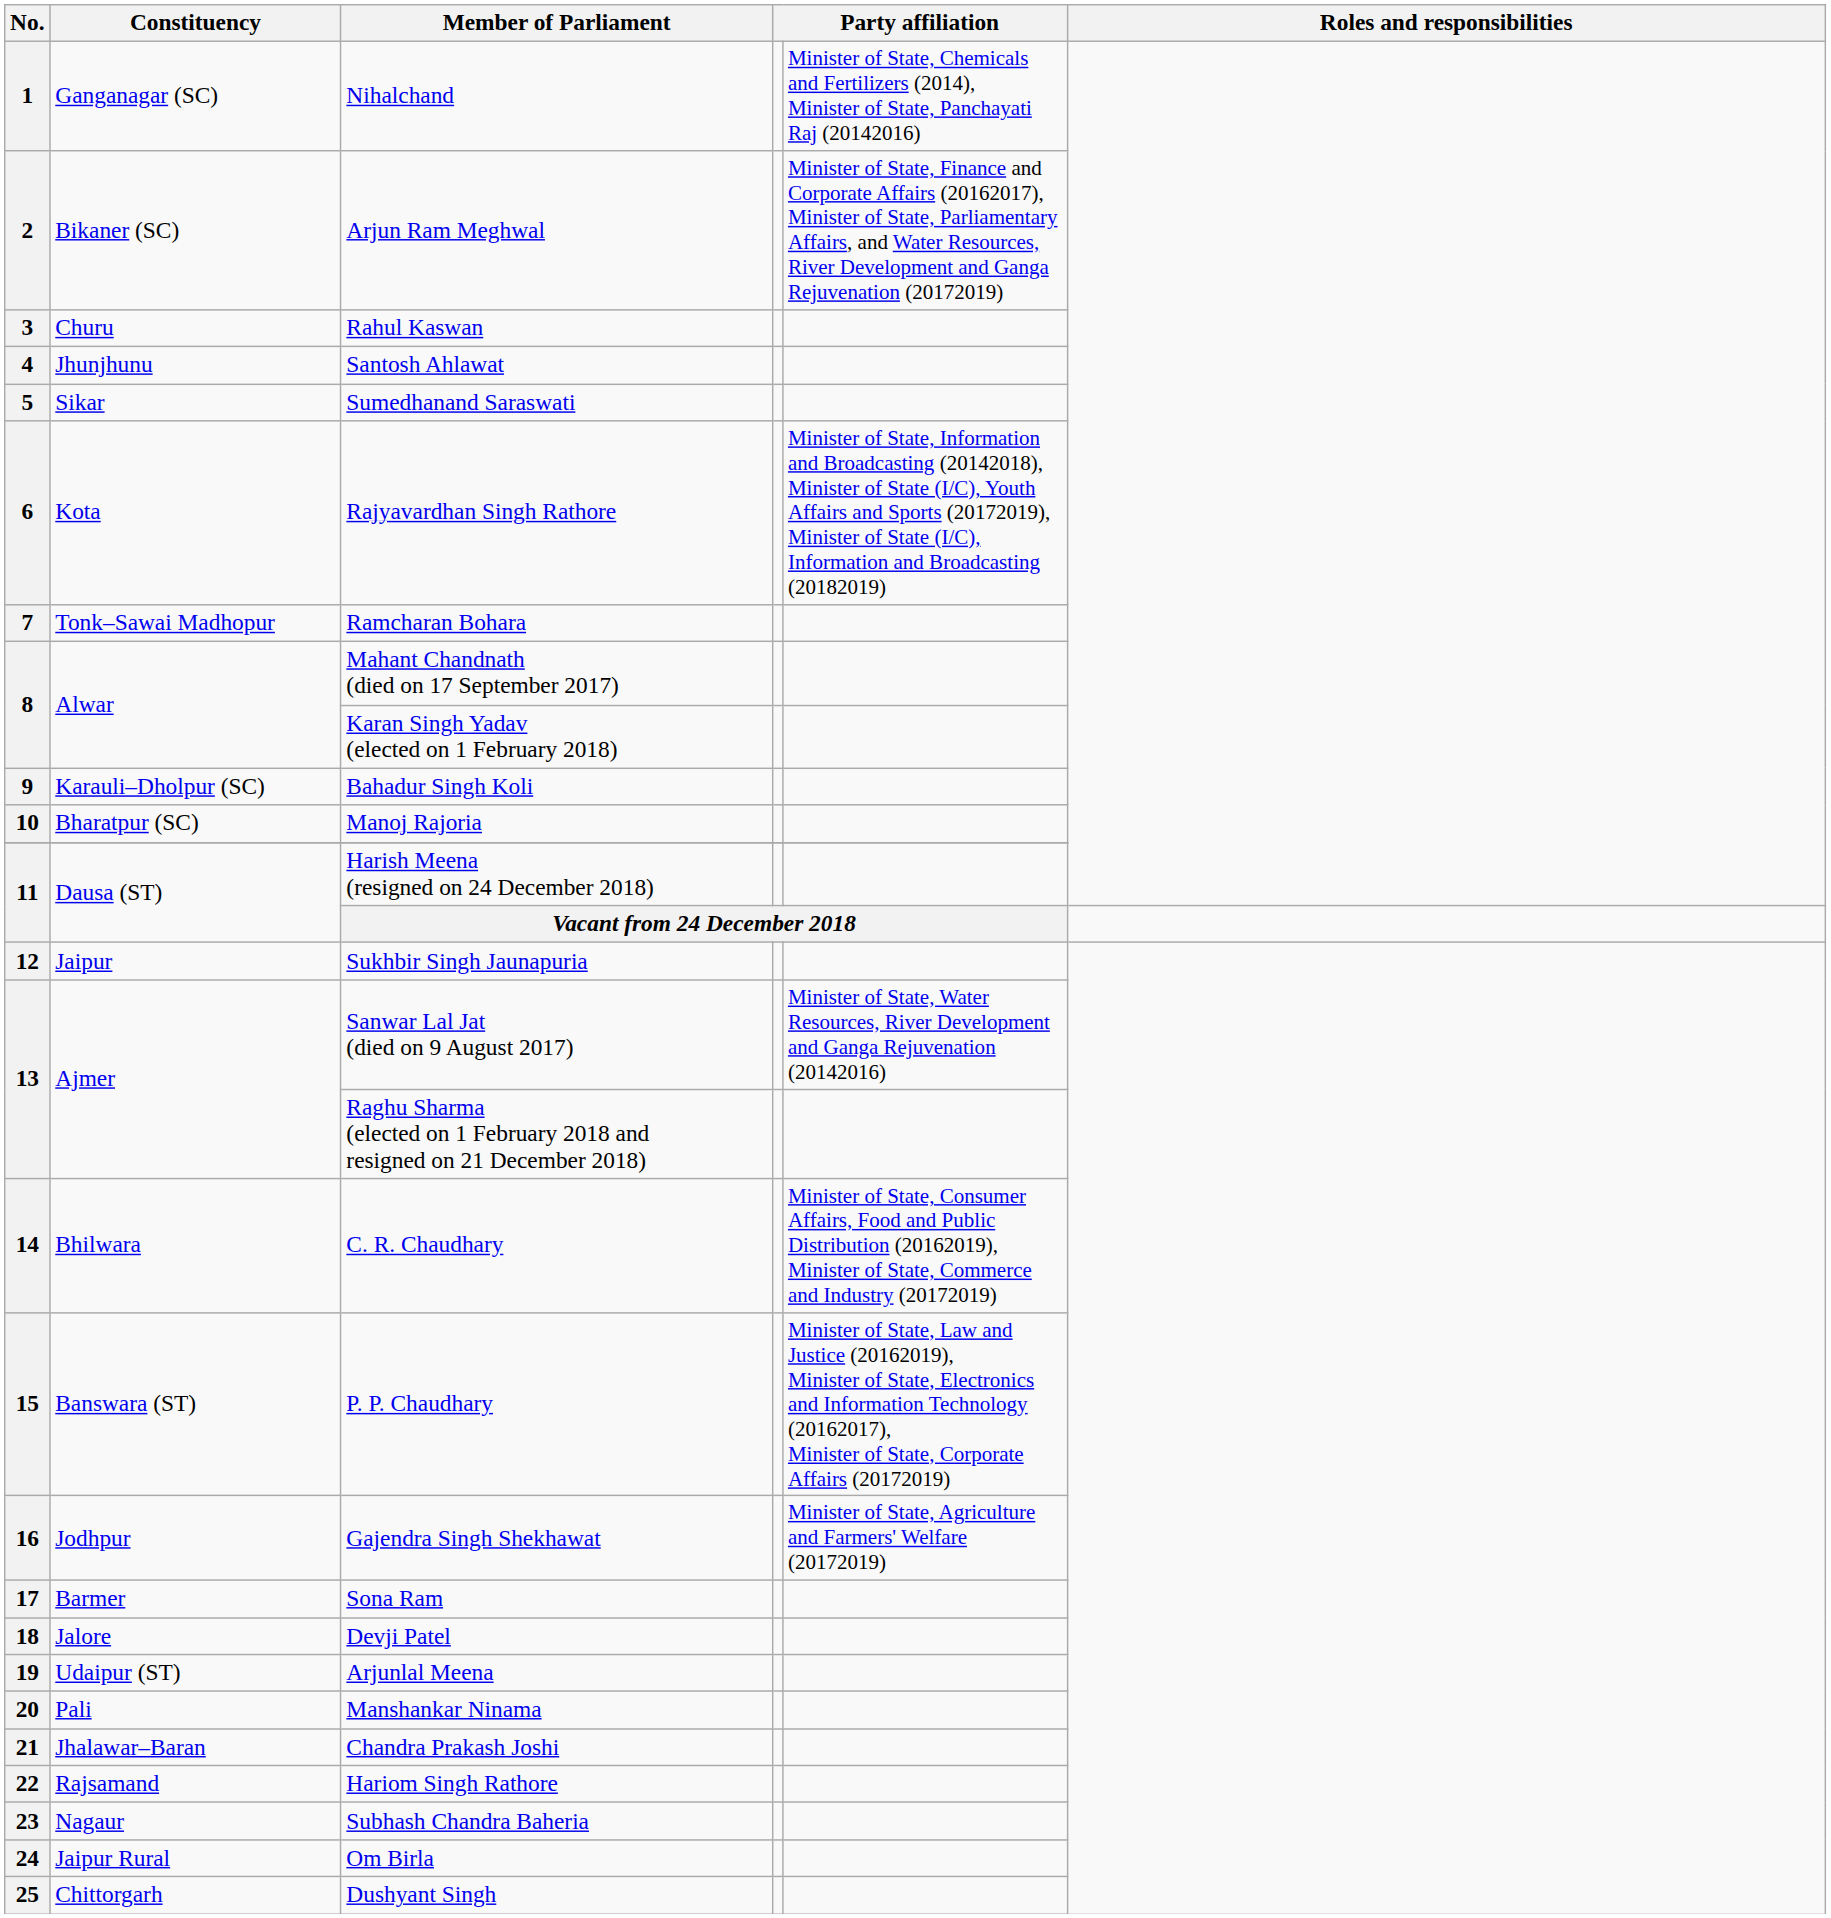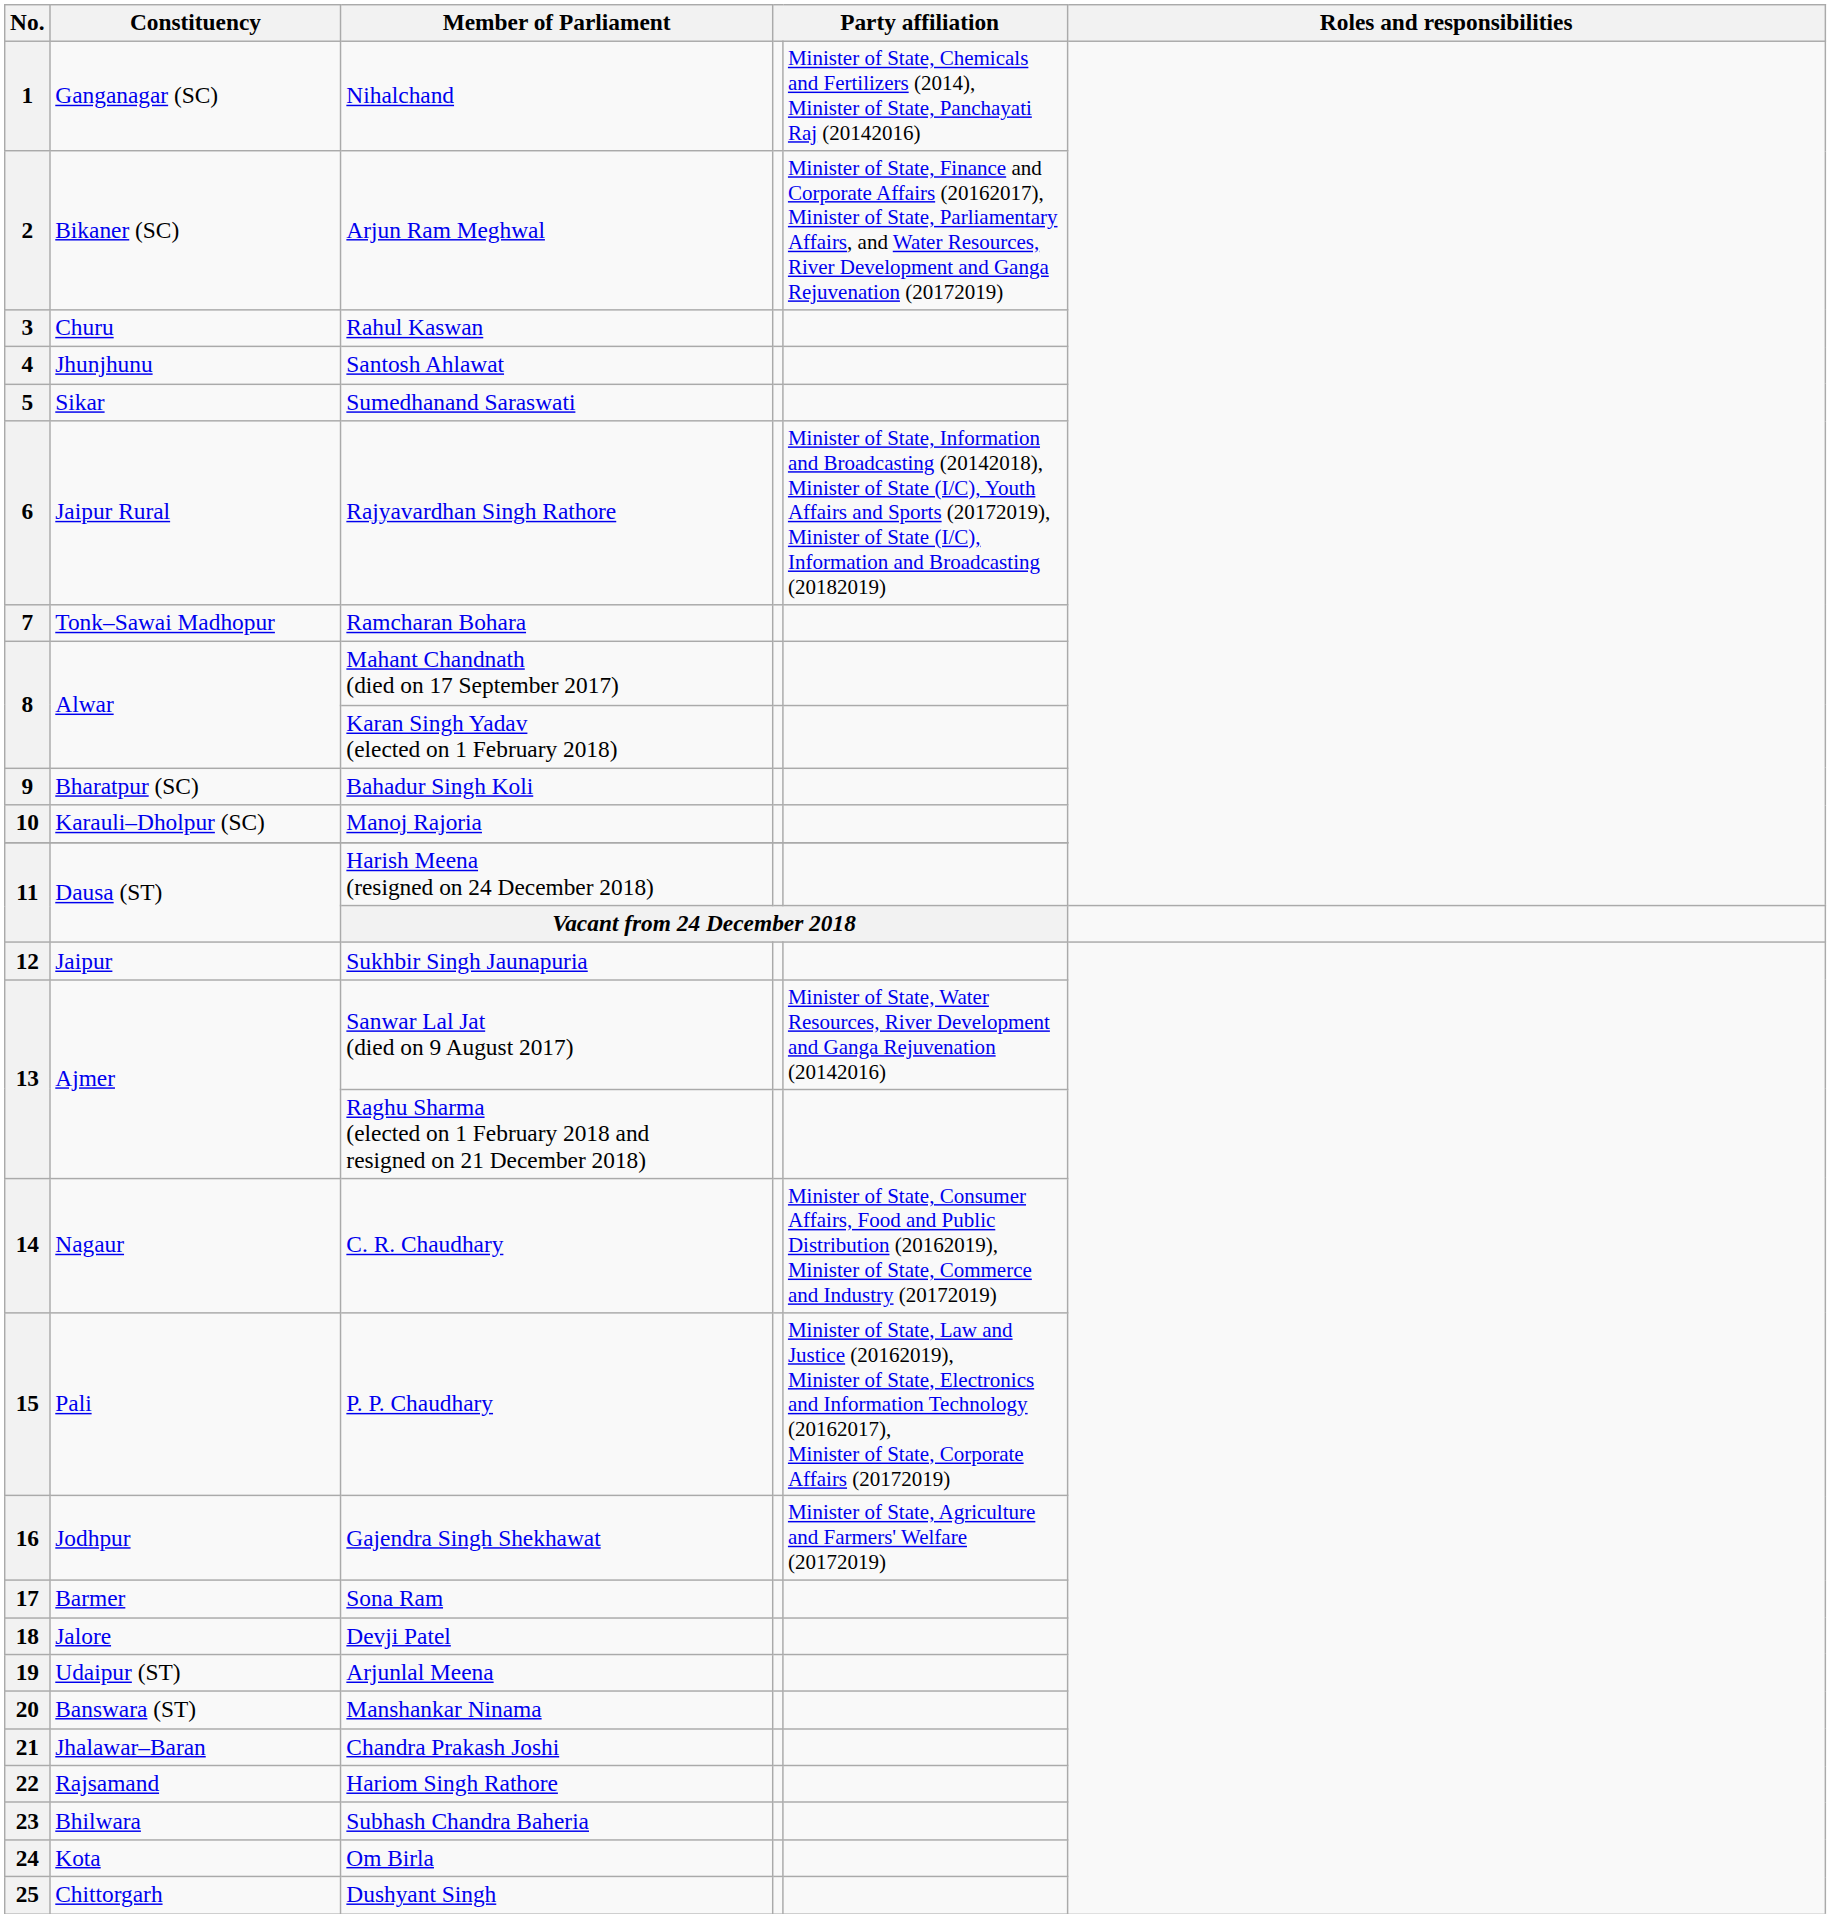Rajyavardhan Singh Rathore | Constituency: Kota -> Jaipur Rural
Bahadur Singh Koli | Constituency: Karauli–Dholpur (SC) -> Bharatpur (SC)
Manoj Rajoria | Constituency: Bharatpur (SC) -> Karauli–Dholpur (SC)
C. R. Chaudhary | Constituency: Bhilwara -> Nagaur
P. P. Chaudhary | Constituency: Banswara (ST) -> Pali
Manshankar Ninama | Constituency: Pali -> Banswara (ST)
Subhash Chandra Baheria | Constituency: Nagaur -> Bhilwara
Om Birla | Constituency: Jaipur Rural -> Kota
